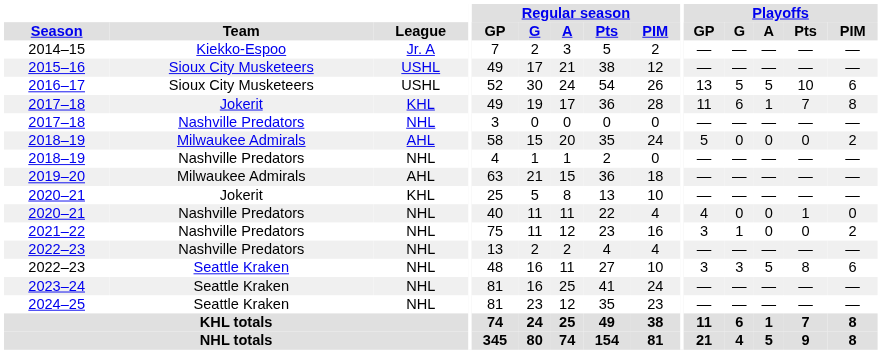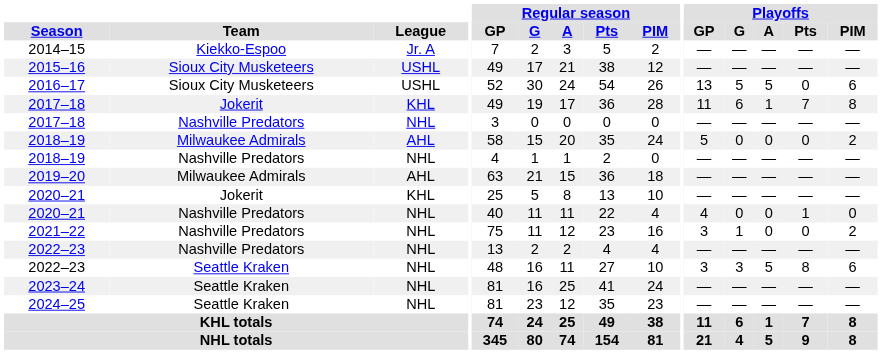2016–17 | Playoffs / Pts: 10 -> 0
